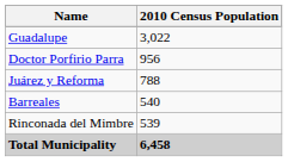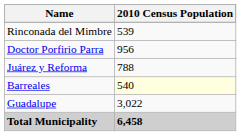rows swapped: Guadalupe <-> Rinconada del Mimbre
Barreales | 2010 Census Population: no background -> lightyellow background
